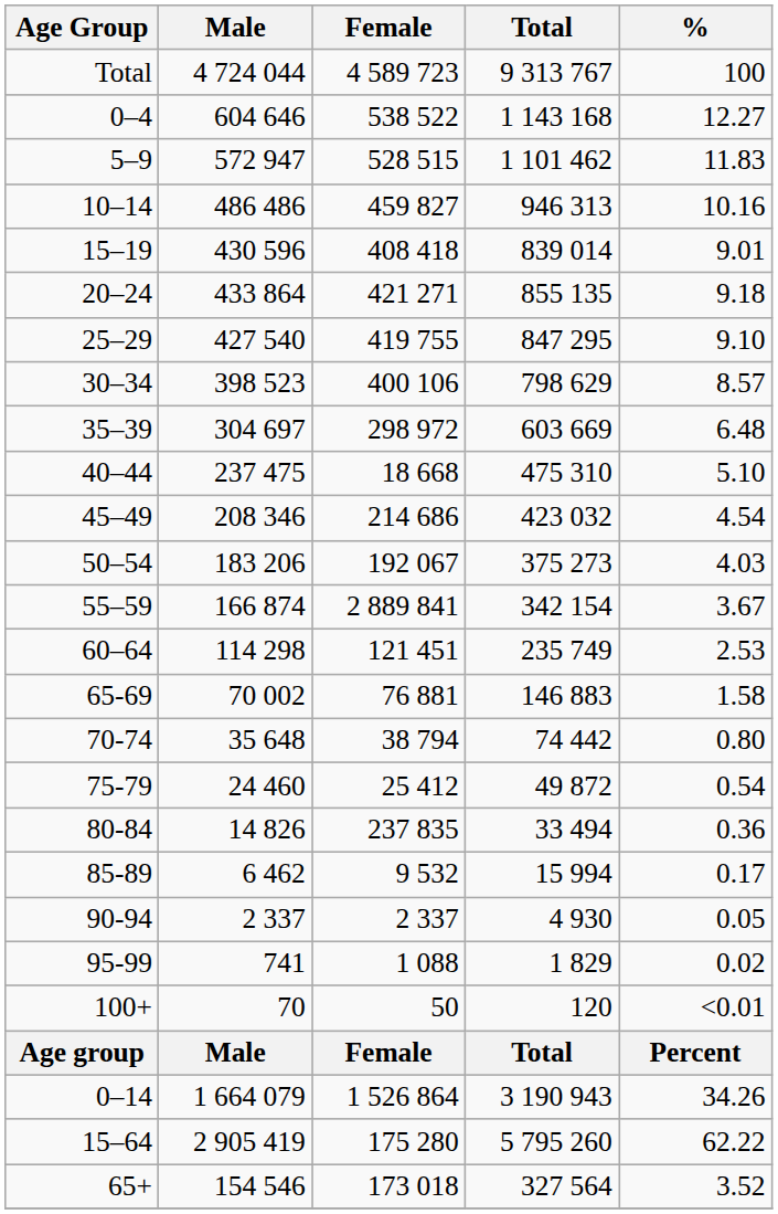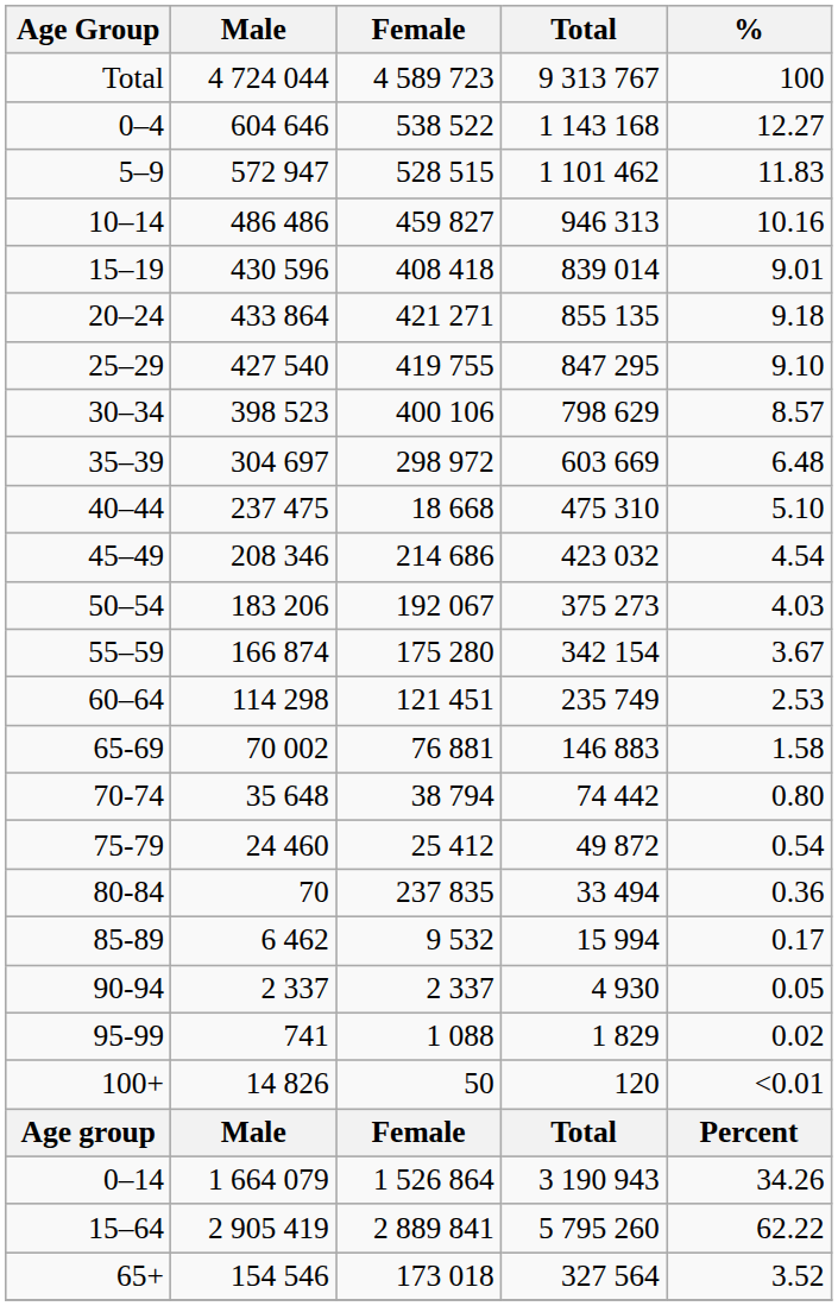55–59 | Female: 2 889 841 -> 175 280
80-84 | Male: 14 826 -> 70
100+ | Male: 70 -> 14 826
15–64 | Female: 175 280 -> 2 889 841
